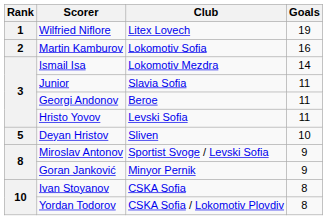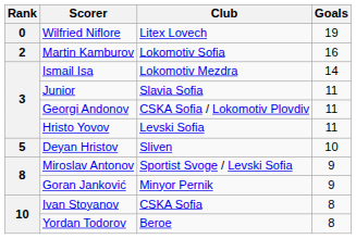Wilfried Niflore | Rank: 1 -> 0
Georgi Andonov | Club: Beroe -> CSKA Sofia / Lokomotiv Plovdiv
Yordan Todorov | Club: CSKA Sofia / Lokomotiv Plovdiv -> Beroe
